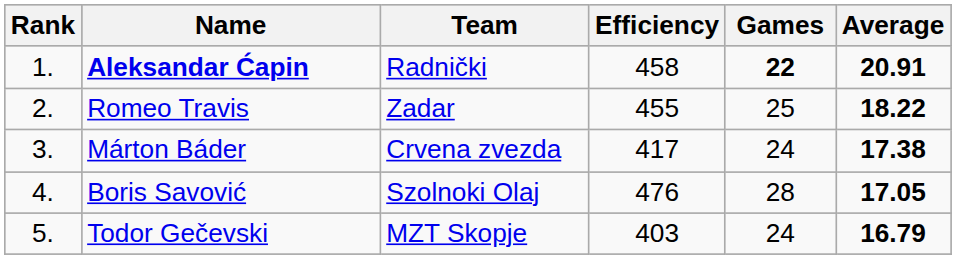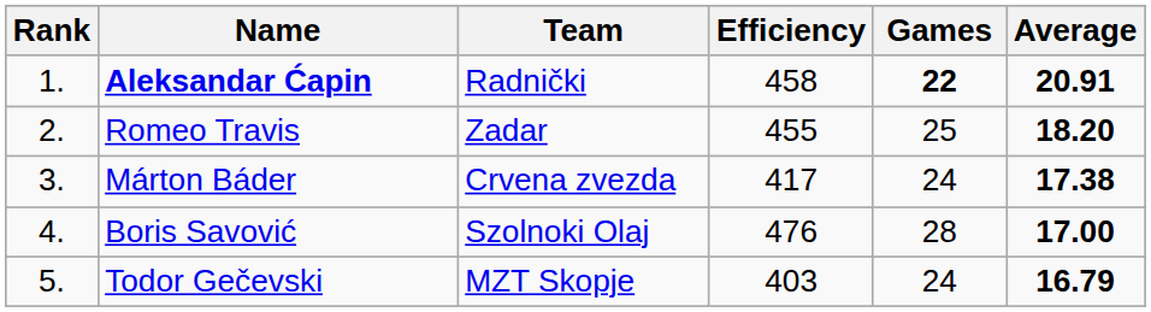Romeo Travis | Average: 18.22 -> 18.20
Boris Savović | Average: 17.05 -> 17.00
